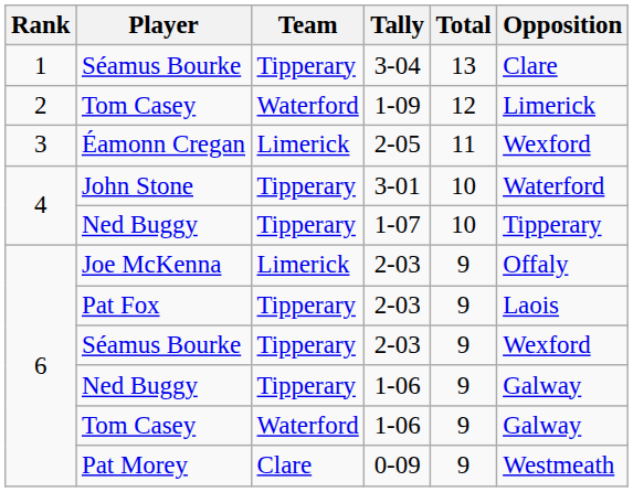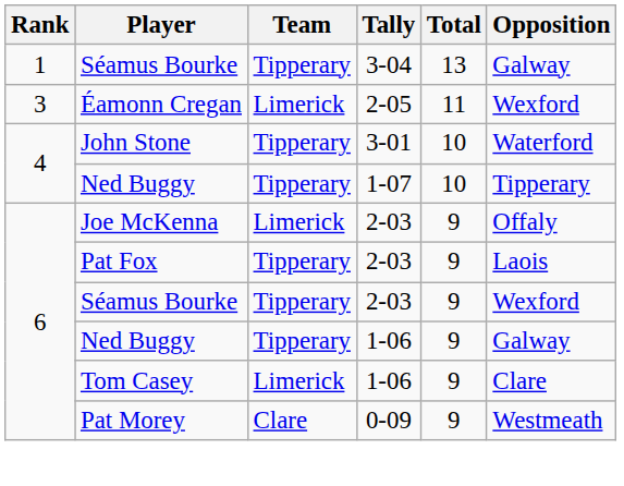Séamus Bourke / 3-04 | Opposition: Clare -> Galway
- row: 2 | Tom Casey | Waterford | 1-09 | 12 | Limerick
Tom Casey / 1-06 | Team: Waterford -> Limerick
Tom Casey / 1-06 | Opposition: Galway -> Clare
